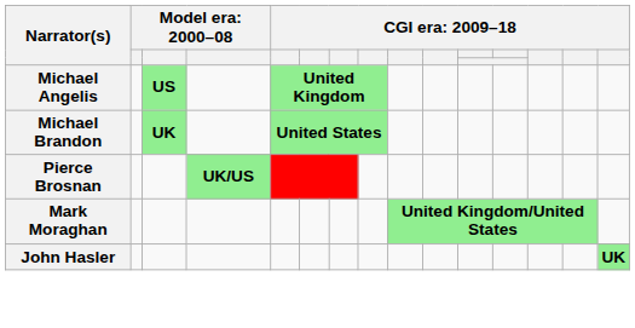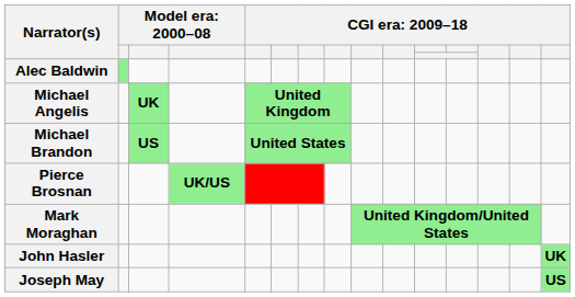+ row: Alec Baldwin
Michael Angelis | column 3: US -> UK
Michael Brandon | column 3: UK -> US
+ row: Joseph May | US
